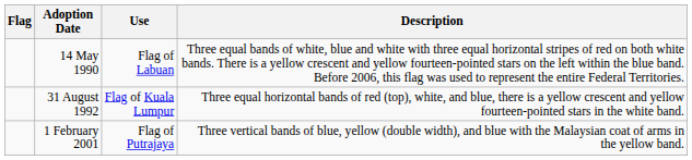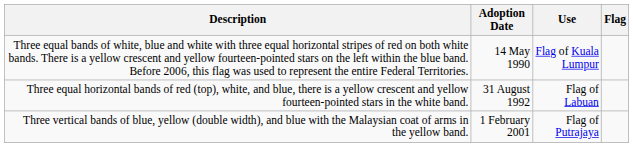columns swapped: Flag <-> Description
14 May 1990 | Use: Flag of Labuan -> Flag of Kuala Lumpur
31 August 1992 | Use: Flag of Kuala Lumpur -> Flag of Labuan
